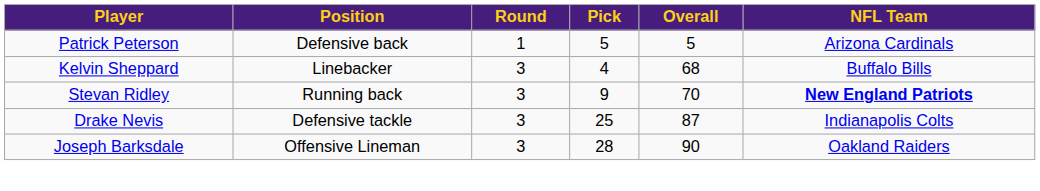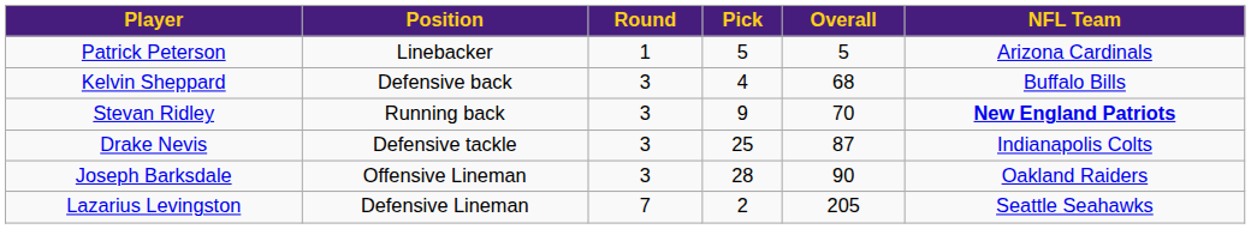Patrick Peterson | Position: Defensive back -> Linebacker
Kelvin Sheppard | Position: Linebacker -> Defensive back
+ row: Lazarius Levingston | Defensive Lineman | 7 | 2 | 205 | Seattle Seahawks
